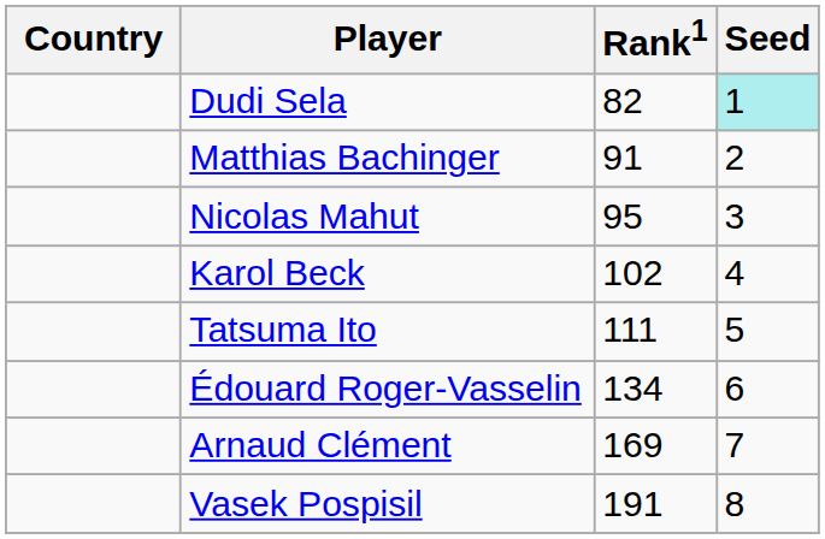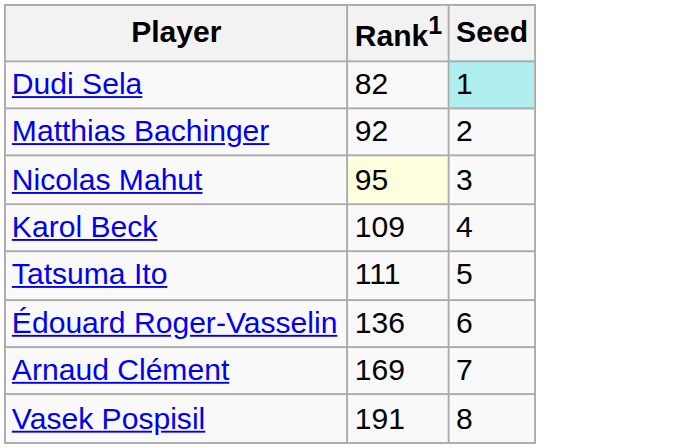- column: Country
Matthias Bachinger | Rank1: 91 -> 92
Nicolas Mahut | Rank1: no background -> lightyellow background
Karol Beck | Rank1: 102 -> 109
Édouard Roger-Vasselin | Rank1: 134 -> 136
